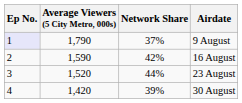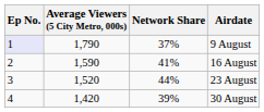16 August | Network Share: 42% -> 41%
